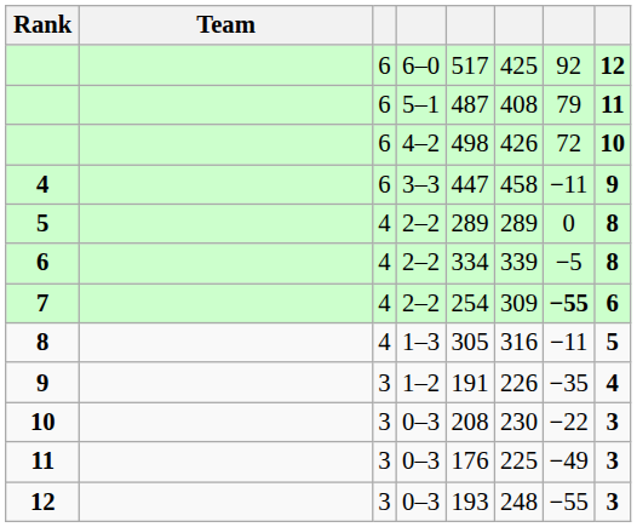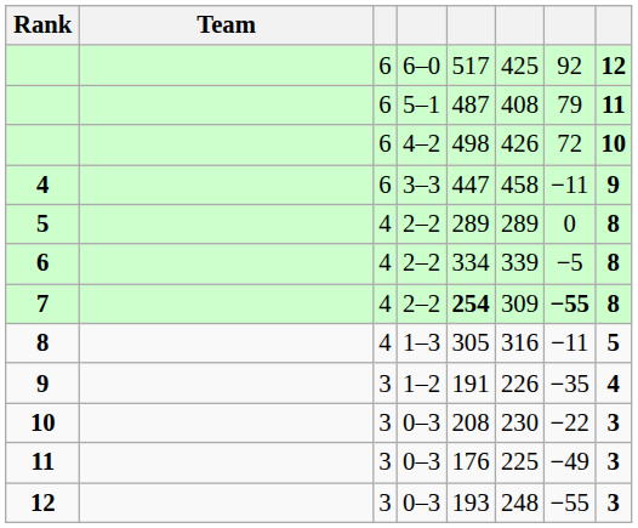7 | column 5: normal -> bold
7 | column 8: 6 -> 8
